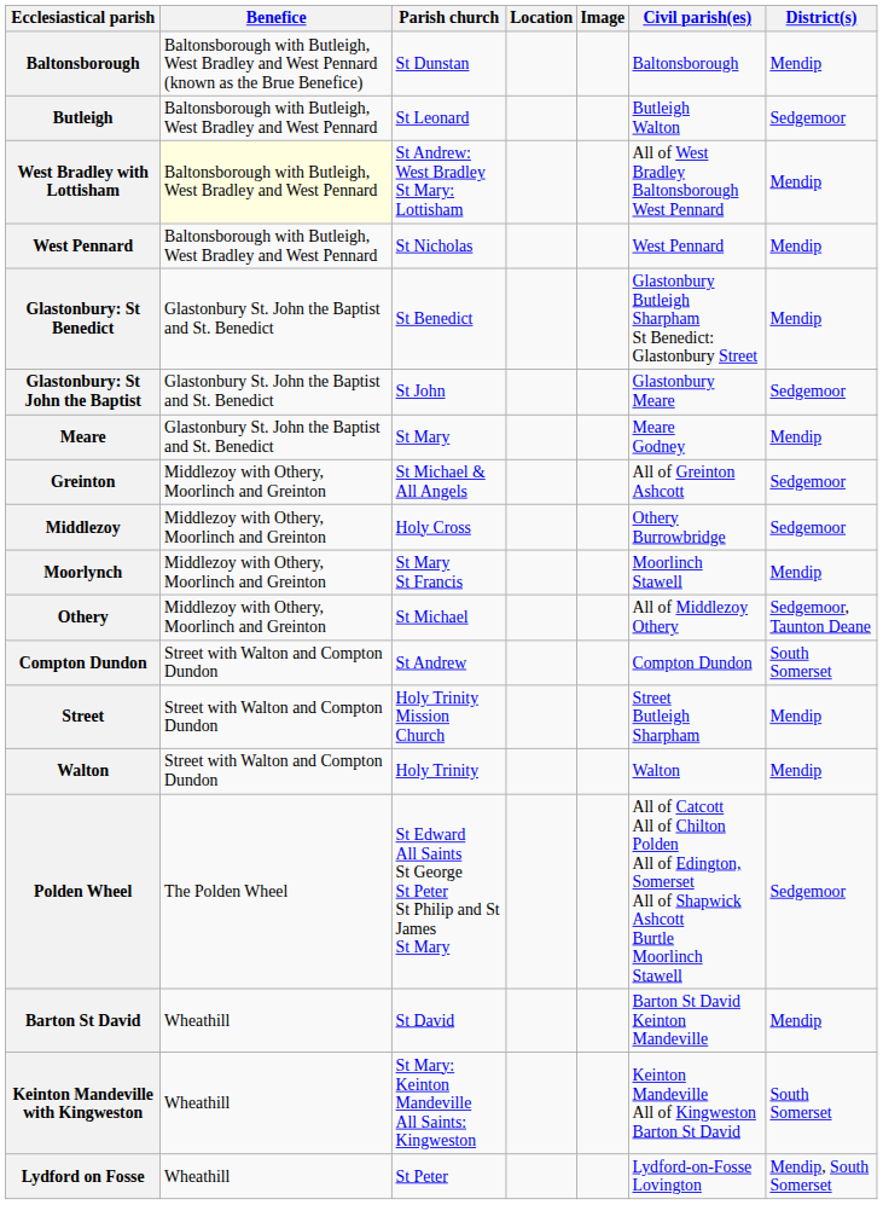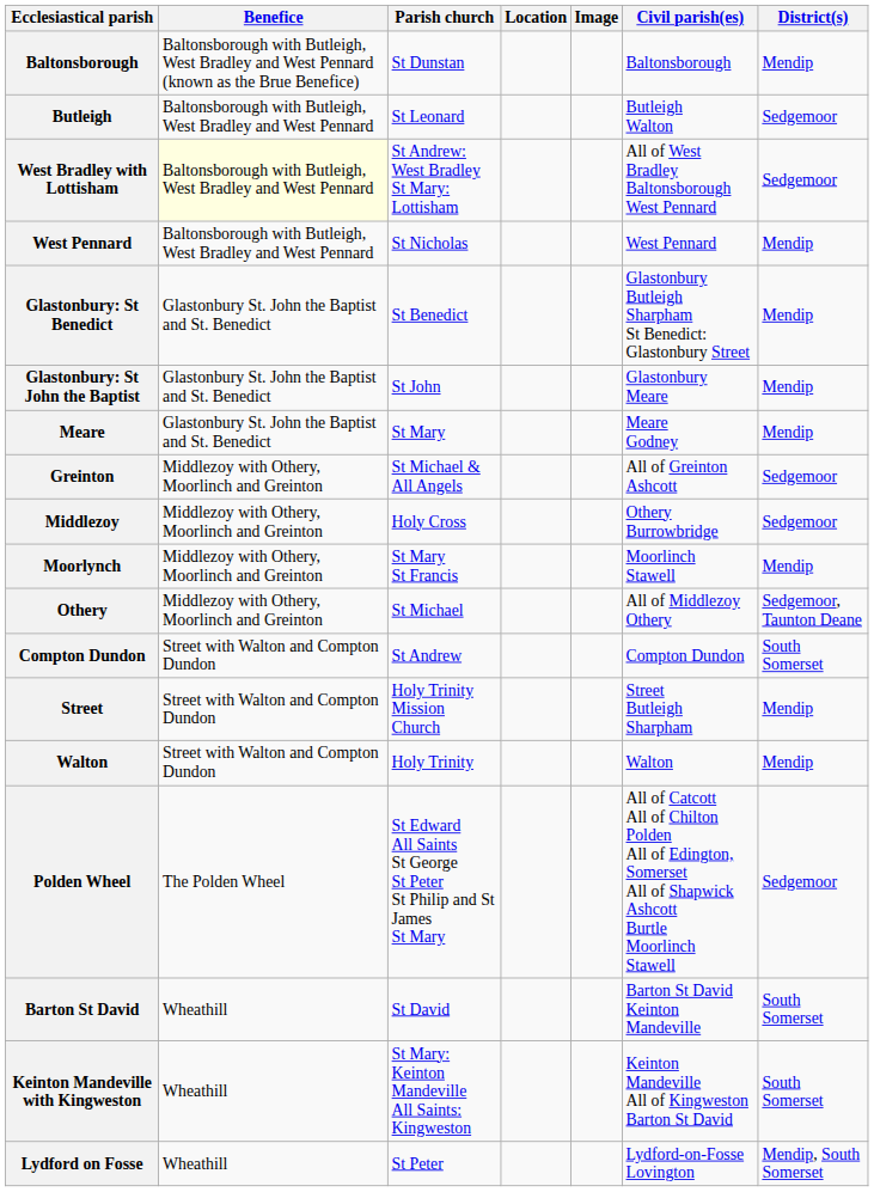West Bradley with Lottisham | District(s): Mendip -> Sedgemoor
Glastonbury: St John the Baptist | District(s): Sedgemoor -> Mendip
Barton St David | District(s): Mendip -> South Somerset
